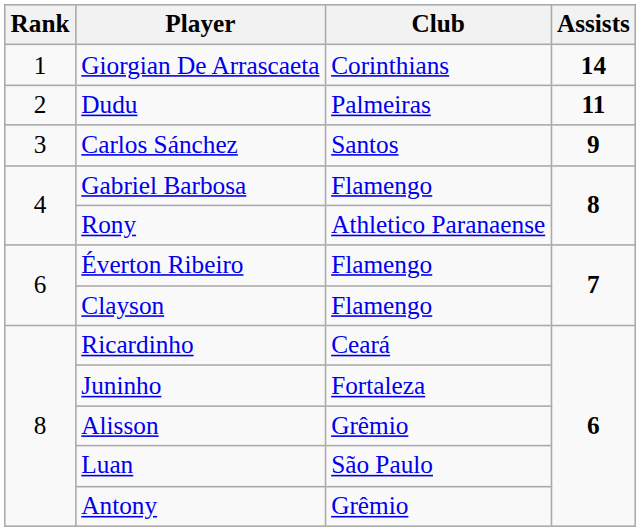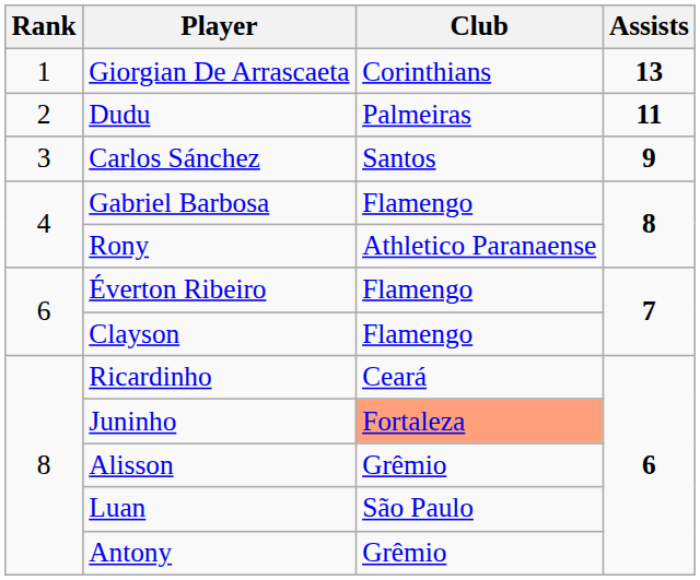Giorgian De Arrascaeta | Assists: 14 -> 13
Juninho | Club: no background -> lightsalmon background
